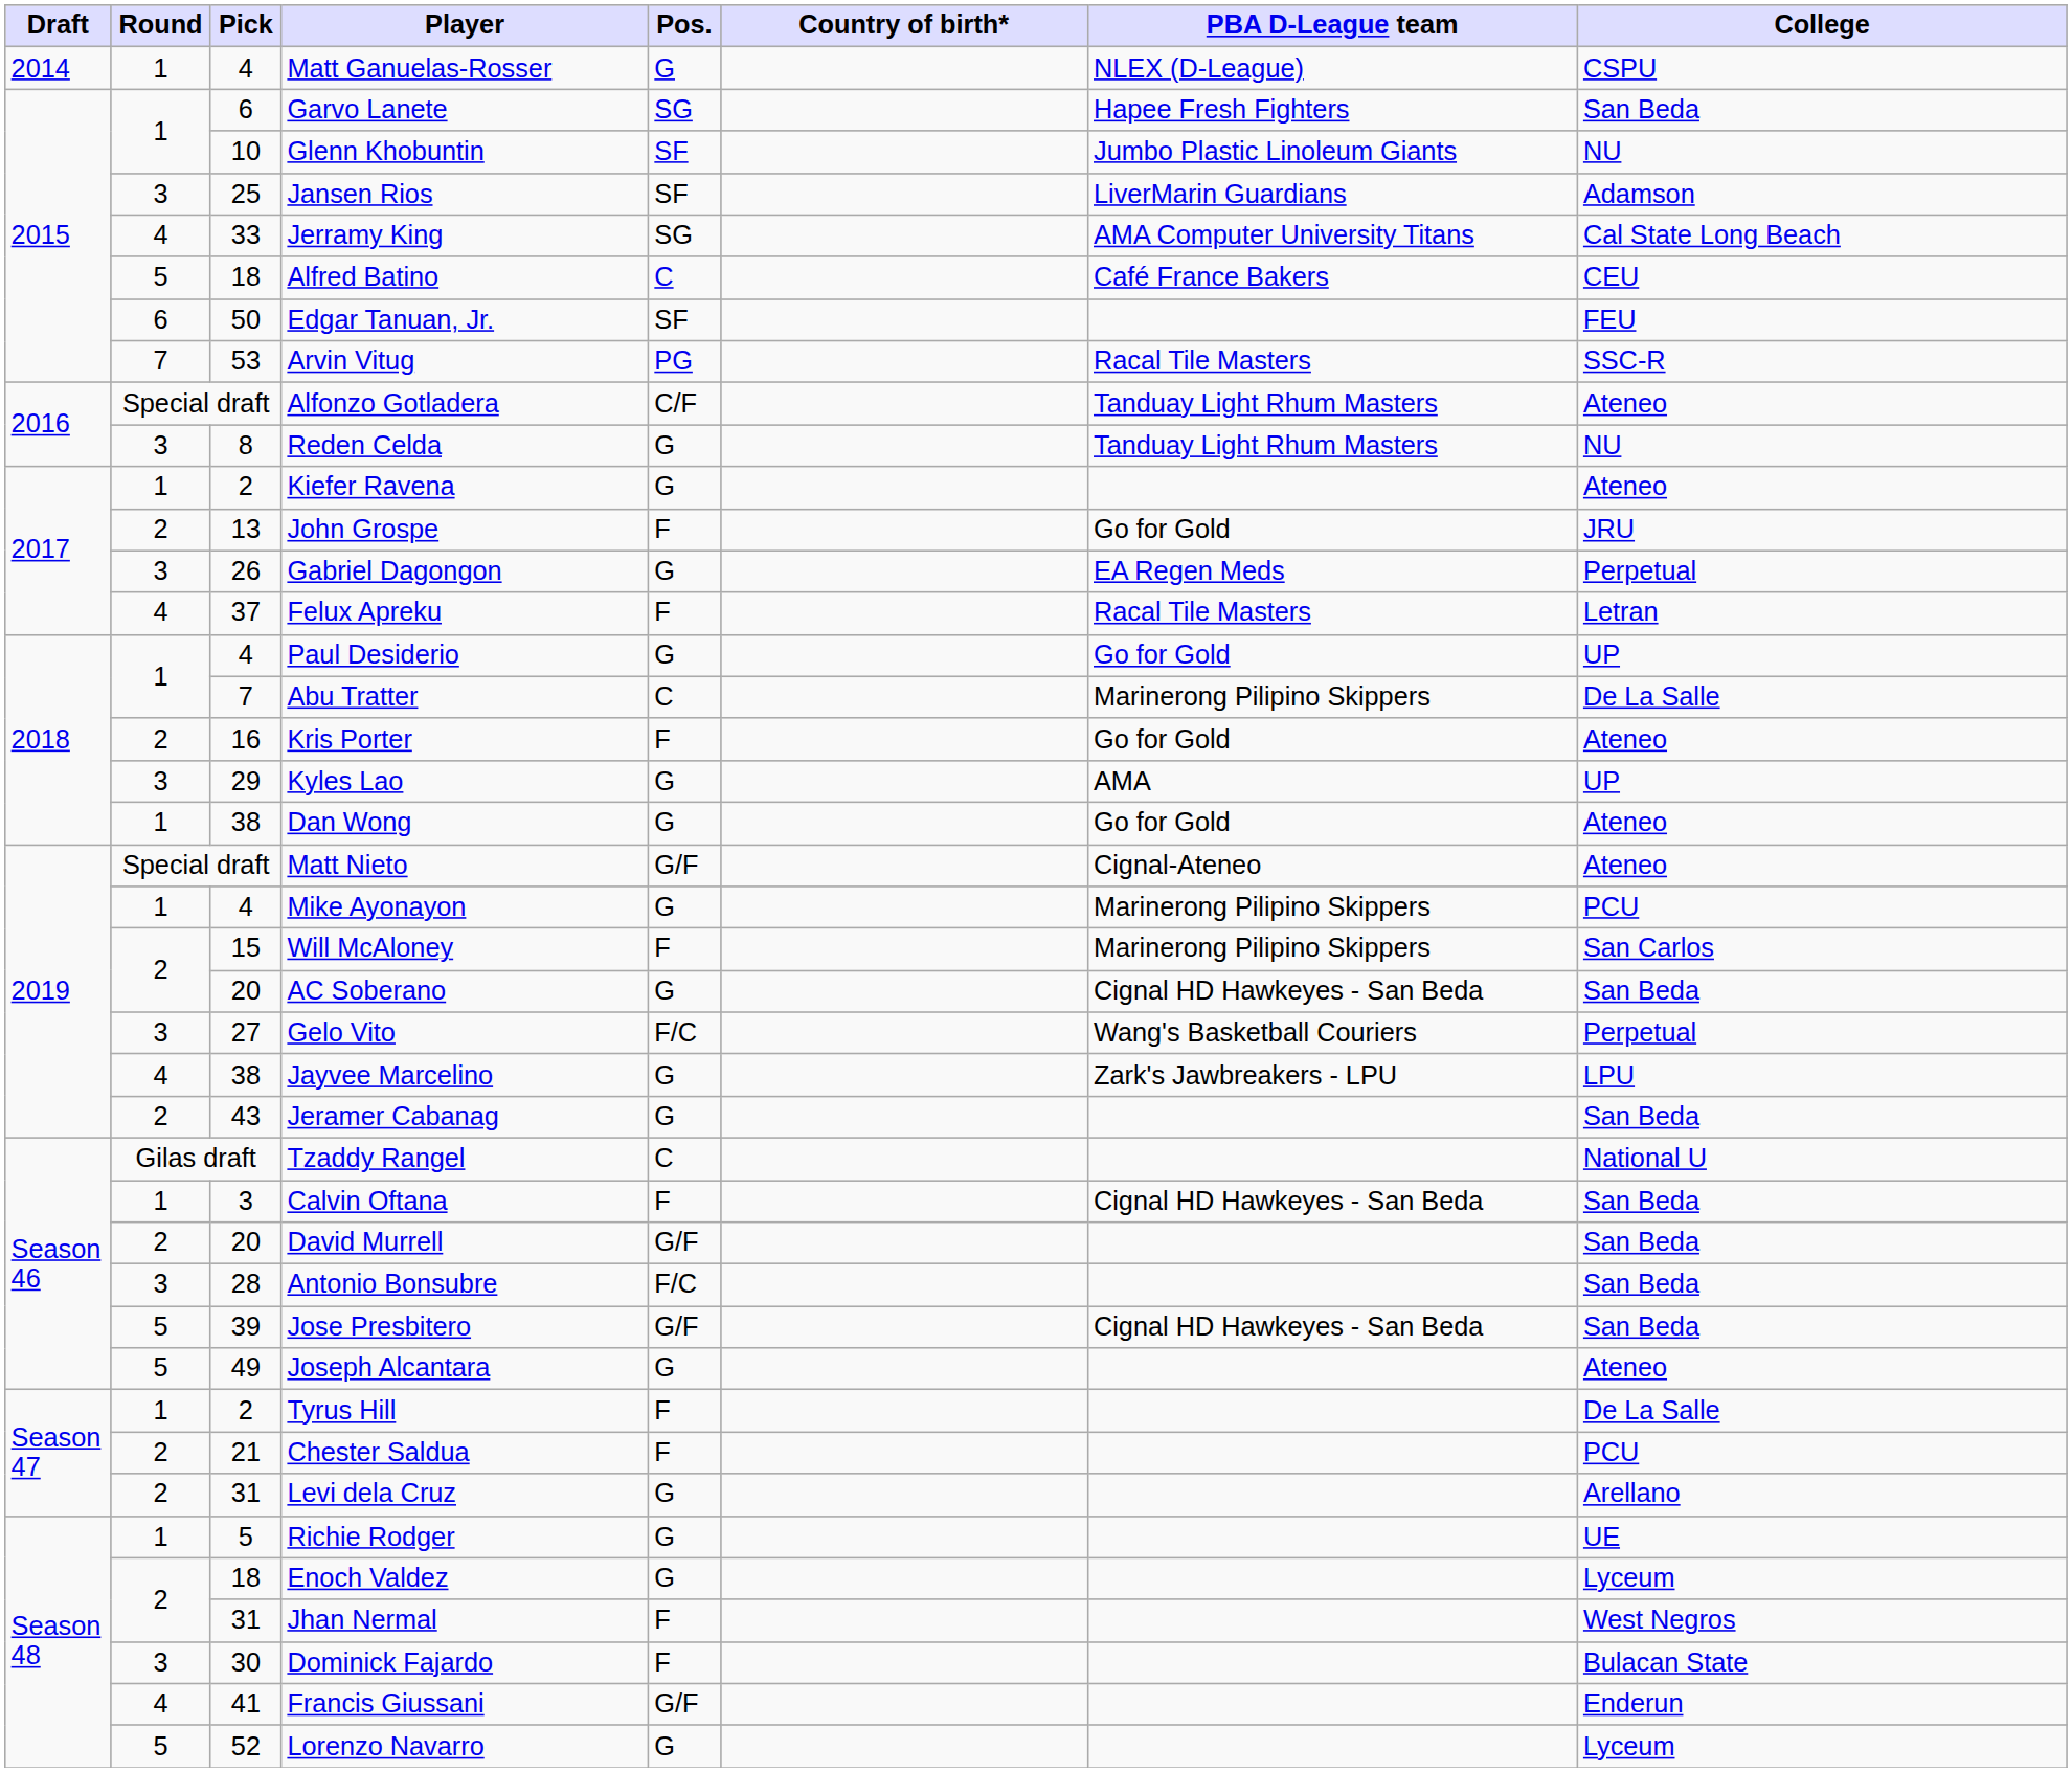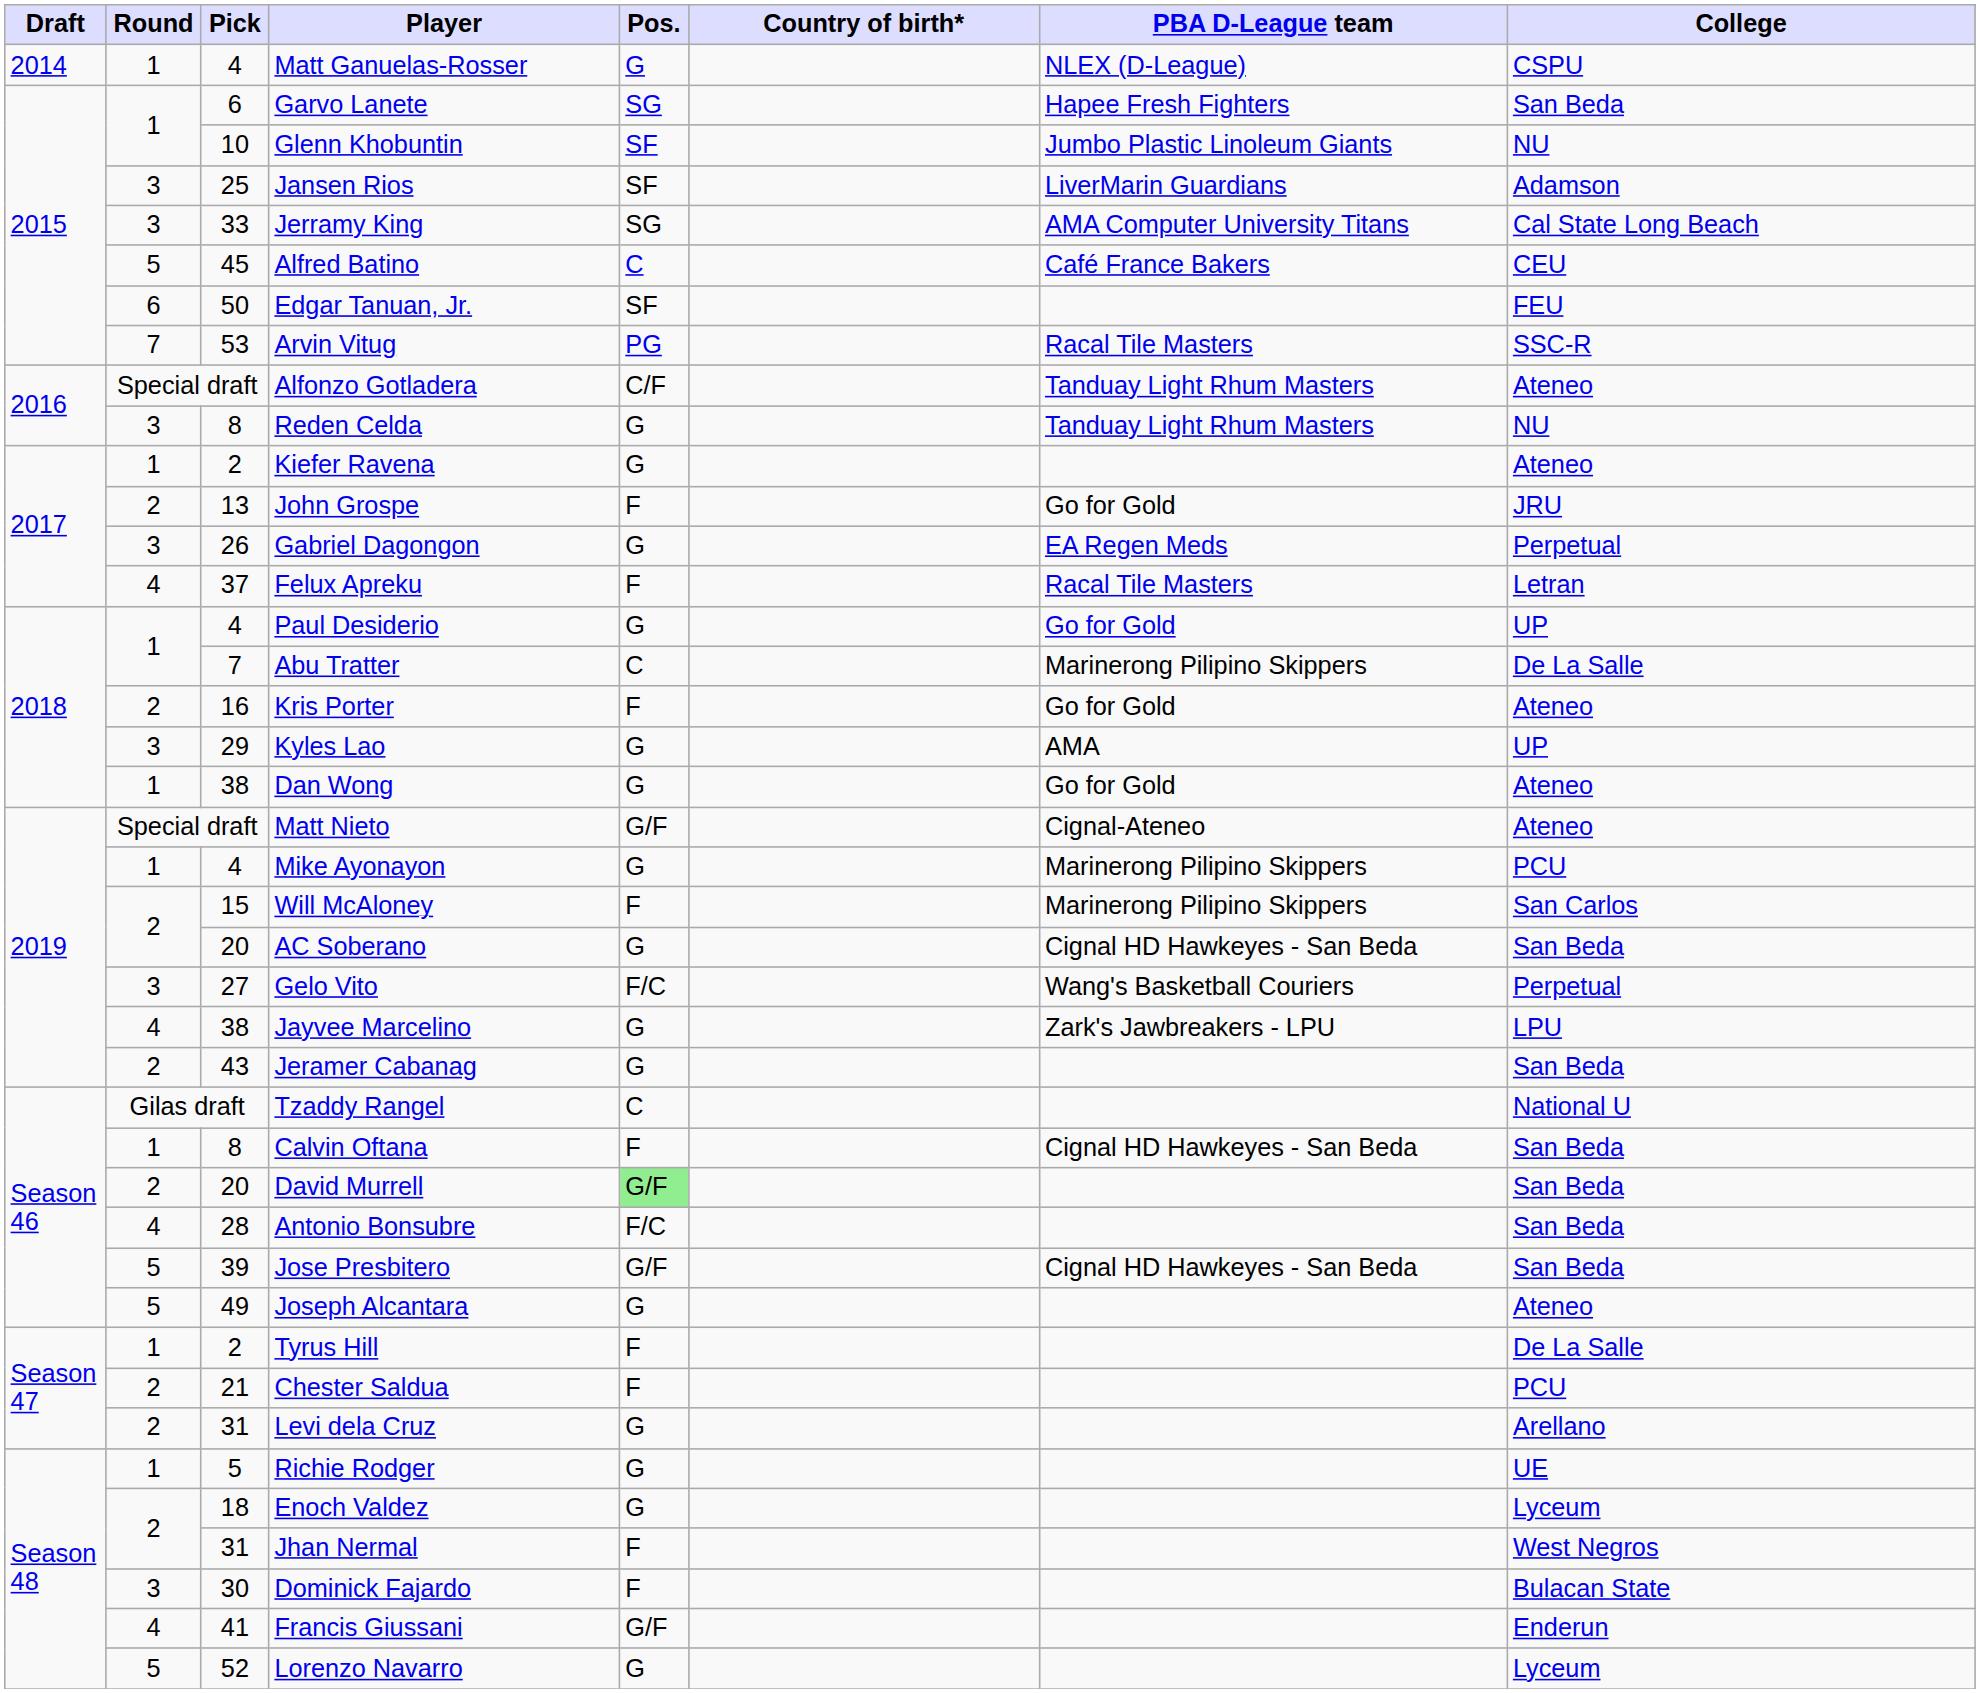Jerramy King | Round: 4 -> 3
Alfred Batino | Pick: 18 -> 45
Calvin Oftana | Pick: 3 -> 8
David Murrell | Pos.: no background -> lightgreen background
Antonio Bonsubre | Round: 3 -> 4
